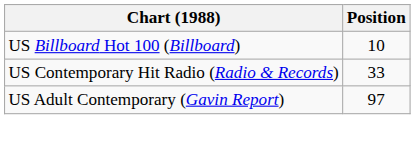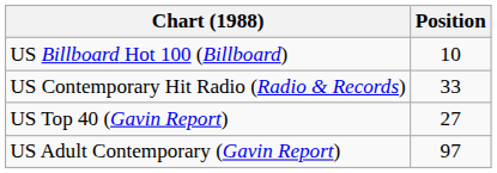+ row: US Top 40 (Gavin Report) | 27
